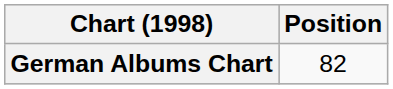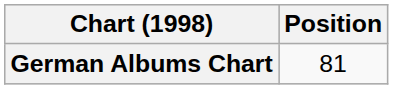German Albums Chart | Position: 82 -> 81
